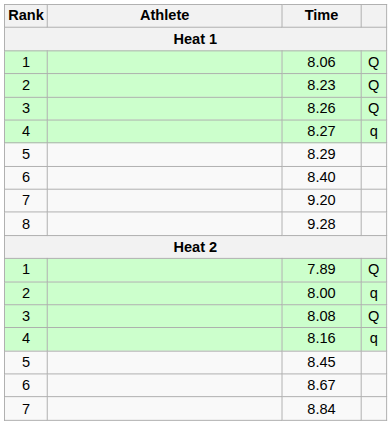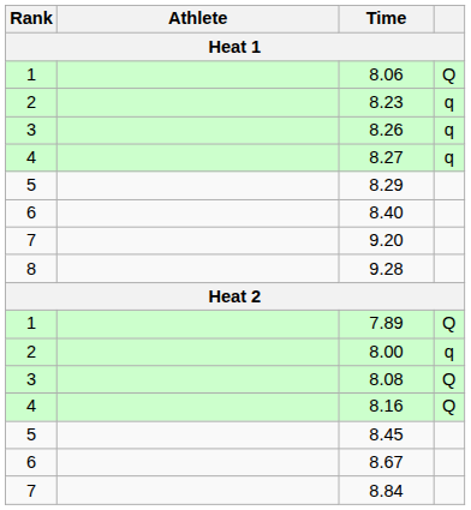8.23 | column 4: Q -> q
8.26 | column 4: Q -> q
8.16 | column 4: q -> Q
